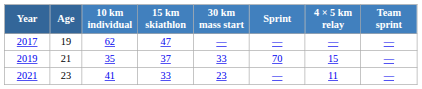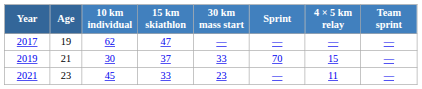2019 | 10 km individual: 35 -> 30
2021 | 10 km individual: 41 -> 45
